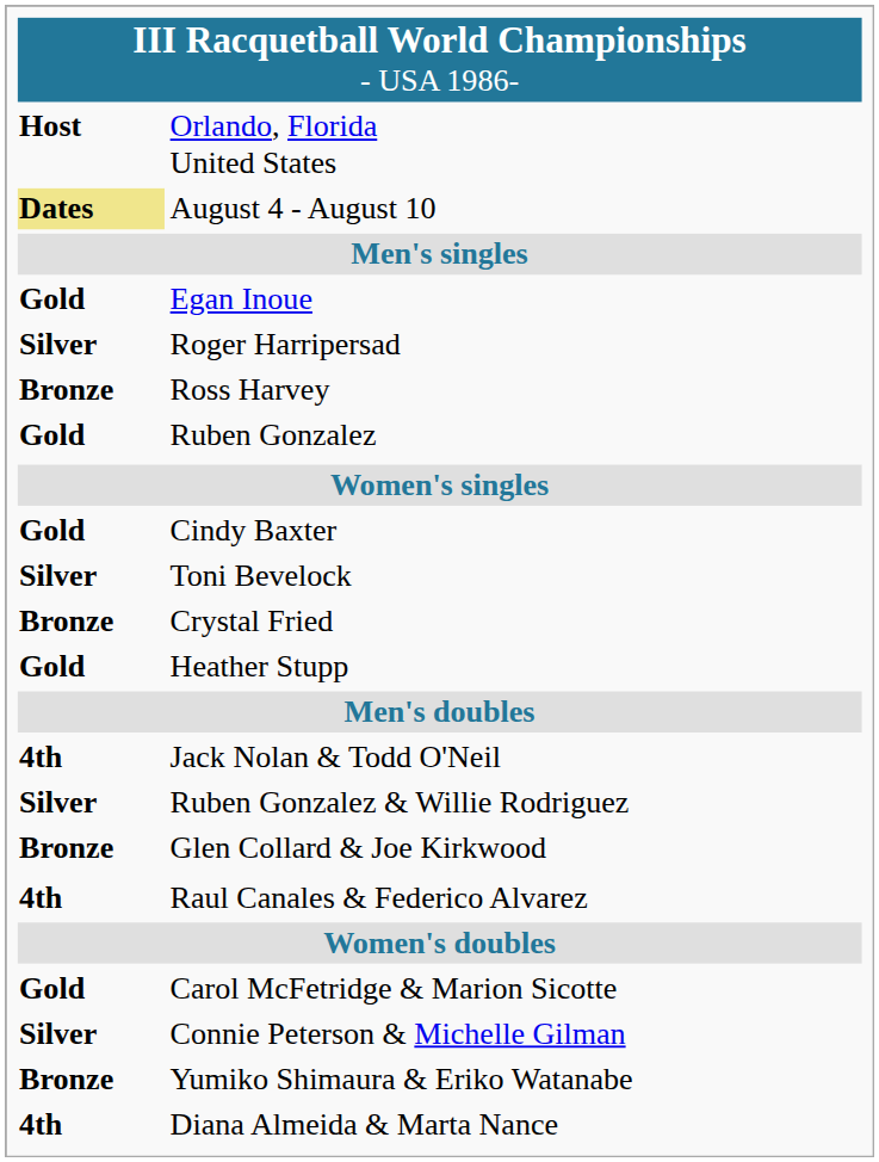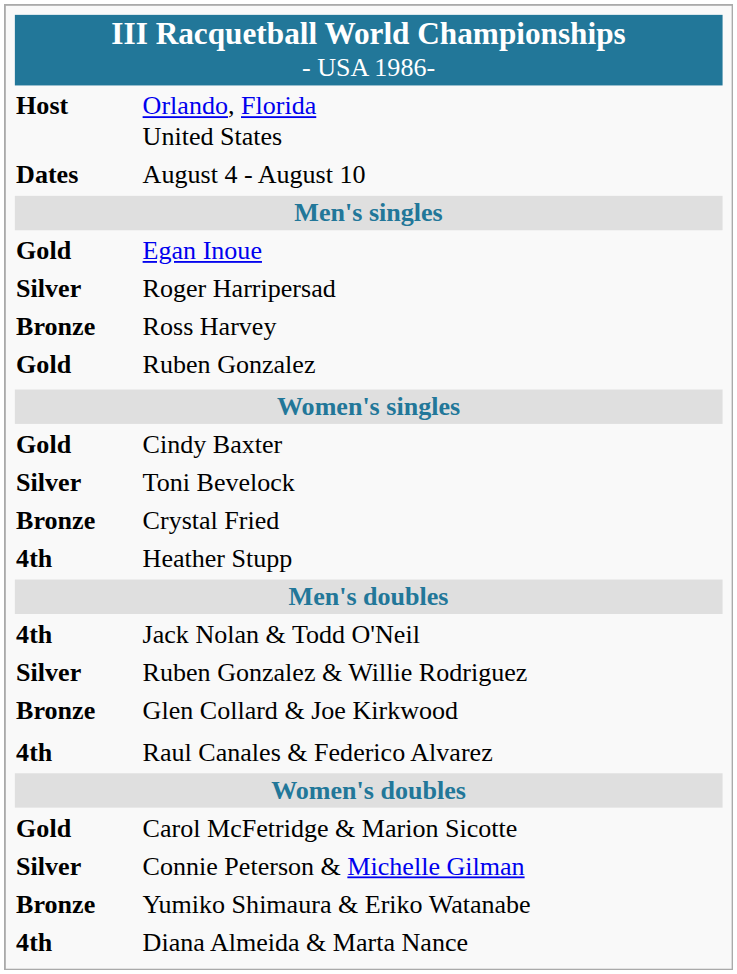August 4 - August 10 | column 1: khaki background -> no background
Heather Stupp | column 1: Gold -> 4th
